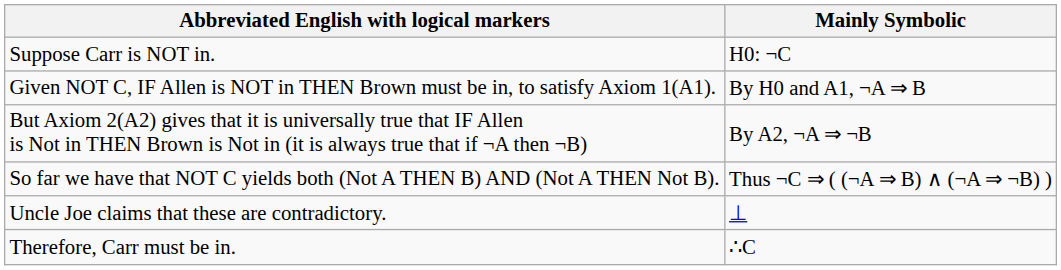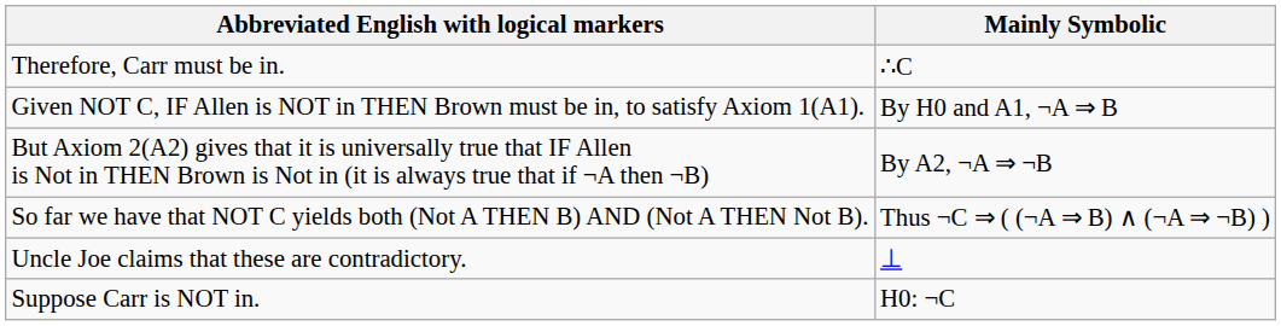rows swapped: Suppose Carr is NOT in. <-> Therefore, Carr must be in.
